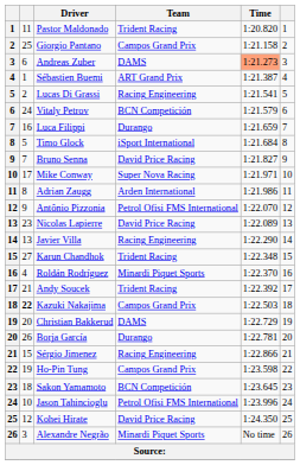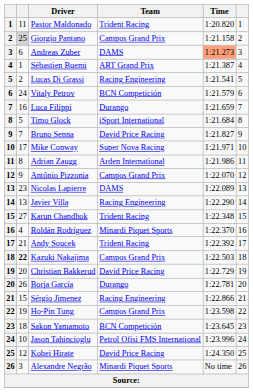Giorgio Pantano | column 2: no background -> lightgrey background
Antônio Pizzonia | Team: Petrol Ofisi FMS International -> Campos Grand Prix
Nicolas Lapierre | Team: David Price Racing -> DAMS
Christian Bakkerud | Team: DAMS -> David Price Racing
